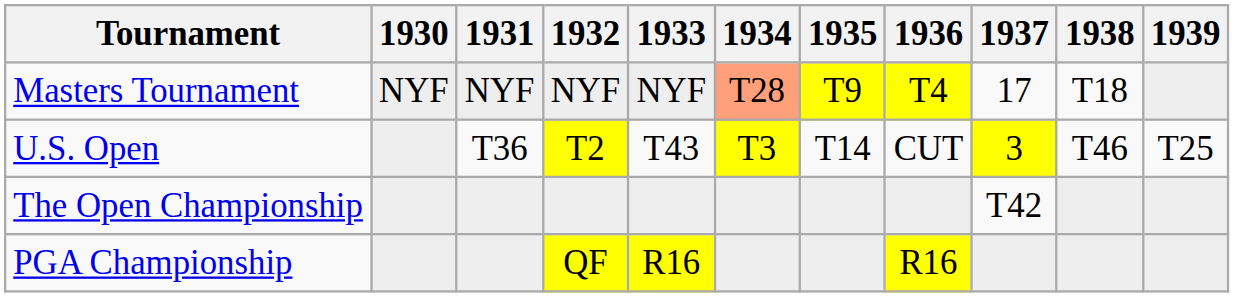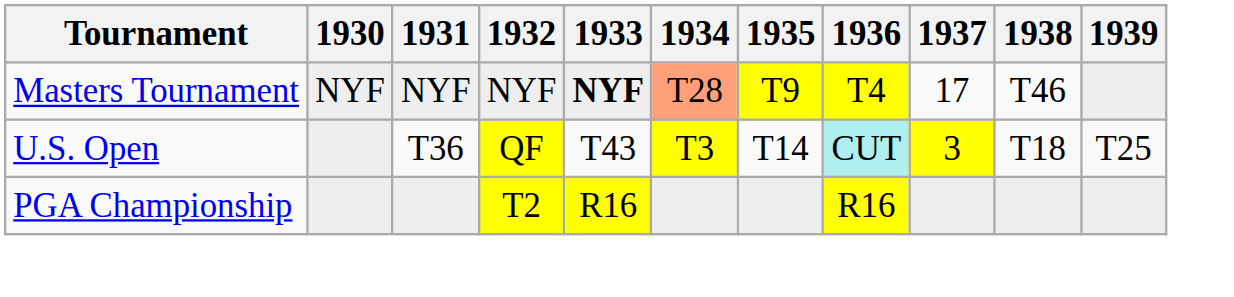Masters Tournament | 1933: normal -> bold
Masters Tournament | 1938: T18 -> T46
U.S. Open | 1932: T2 -> QF
U.S. Open | 1936: no background -> paleturquoise background
U.S. Open | 1938: T46 -> T18
- row: The Open Championship | T42
PGA Championship | 1932: QF -> T2
